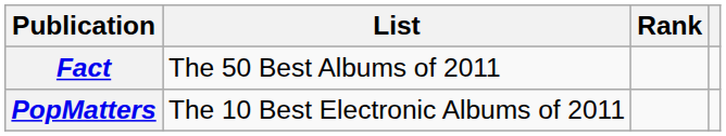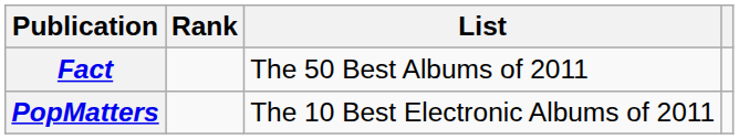columns swapped: List <-> Rank
